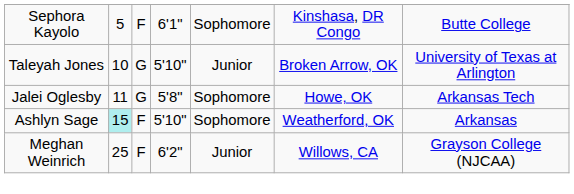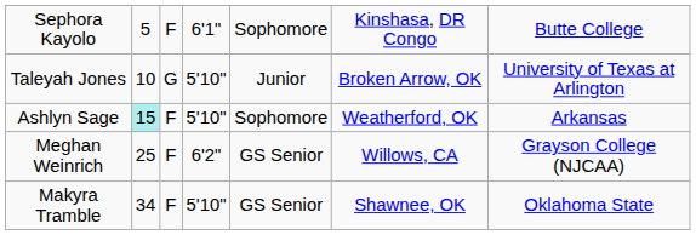- row: Jalei Oglesby | 11 | G | 5'8" | Sophomore | Howe, OK | Arkansas Tech
Meghan Weinrich | column 5: Junior -> GS Senior
+ row: Makyra Tramble | 34 | F | 5'10" | GS Senior | Shawnee, OK | Oklahoma State
